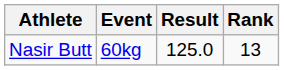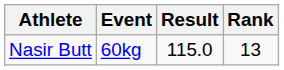Nasir Butt | Result: 125.0 -> 115.0
